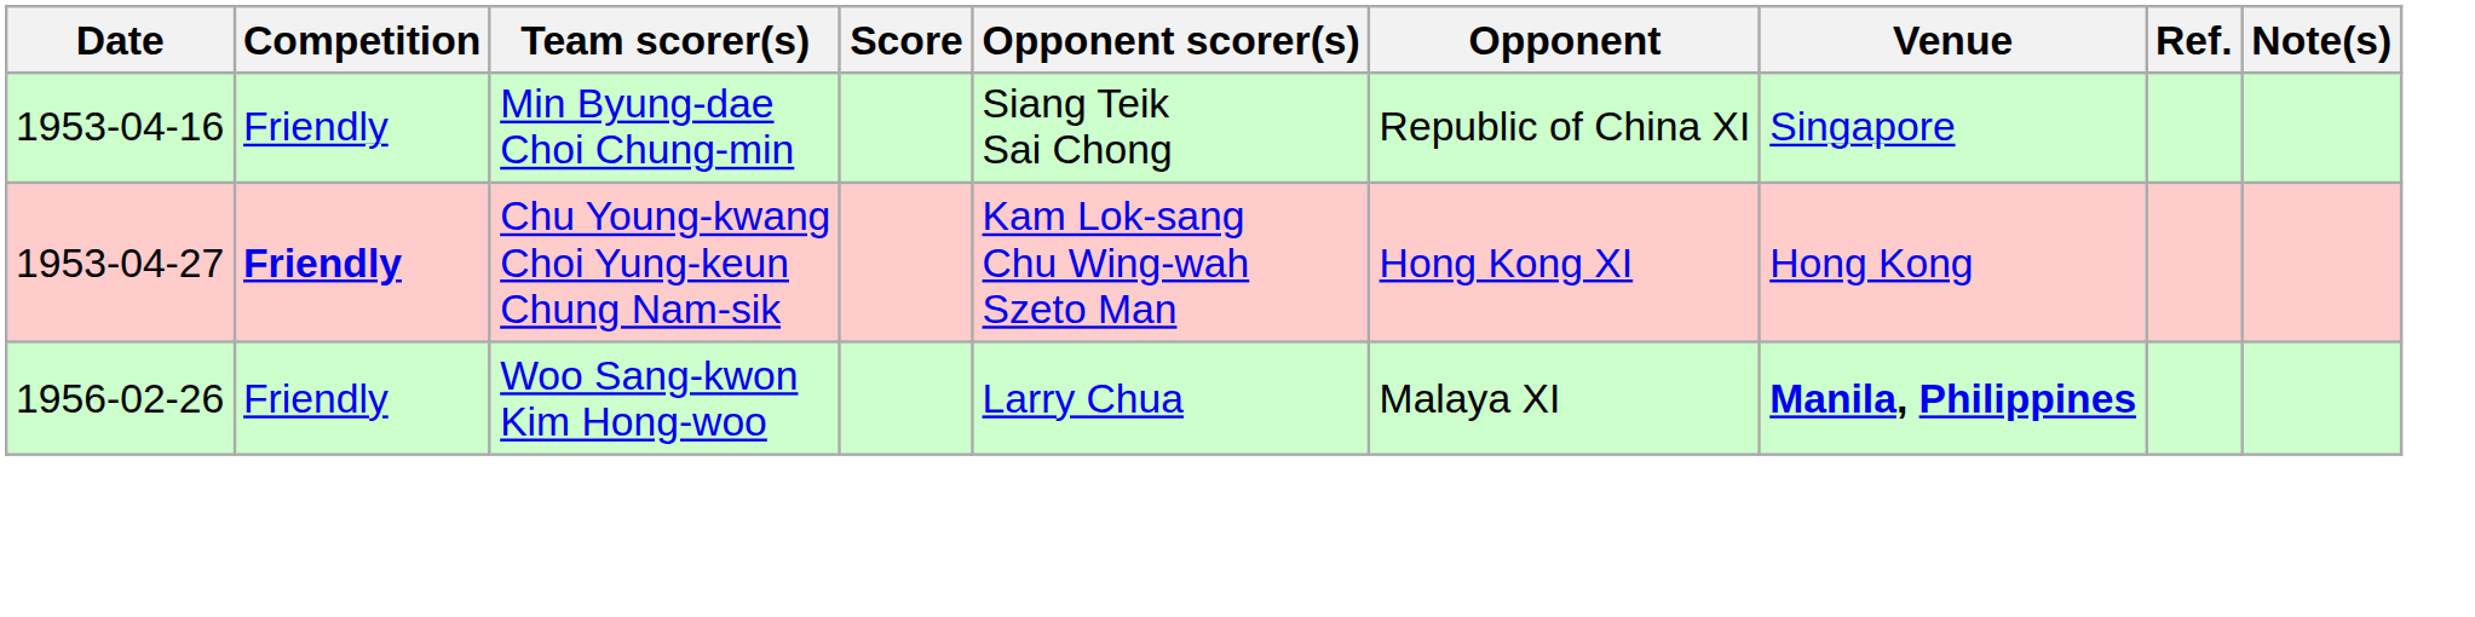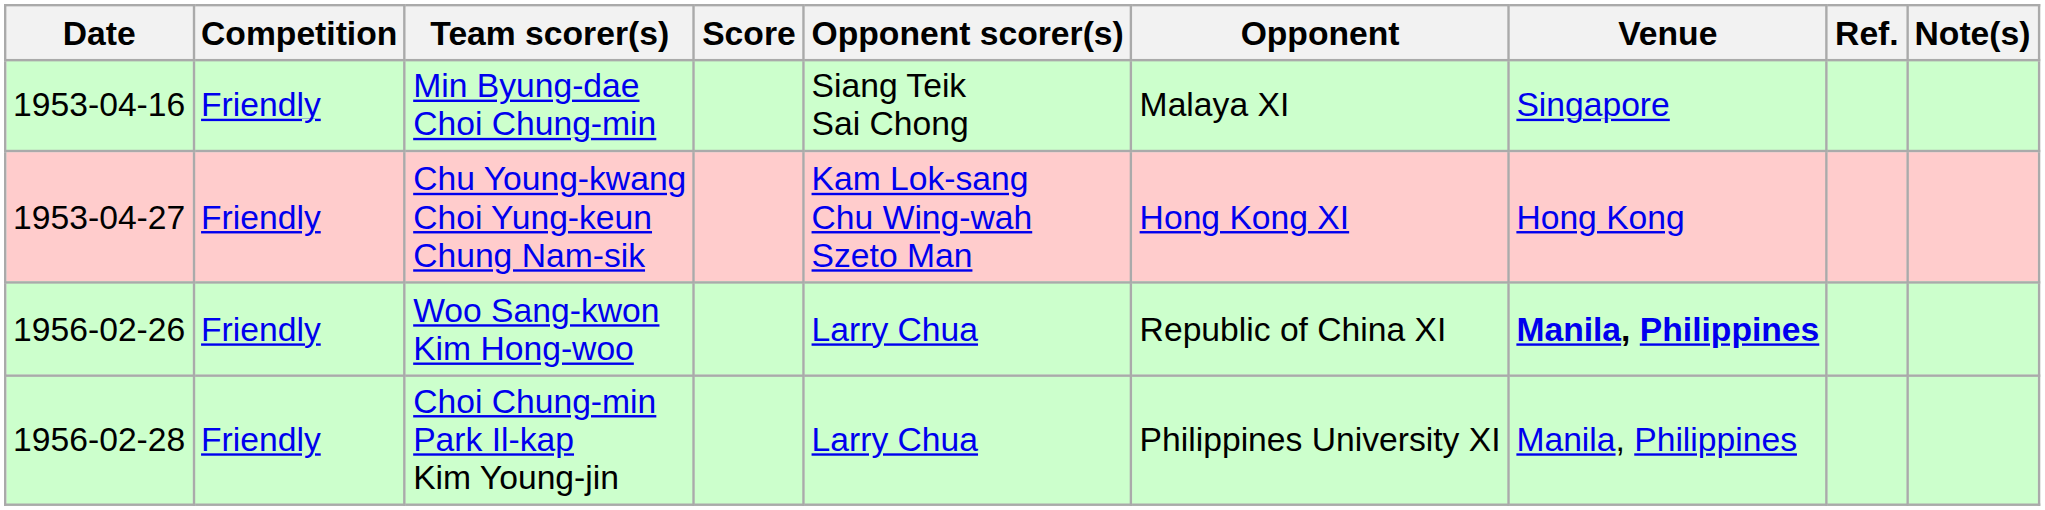Min Byung-dae Choi Chung-min | Opponent: Republic of China XI -> Malaya XI
Chu Young-kwang Choi Yung-keun Chung Nam-sik | Competition: bold -> normal
Woo Sang-kwon Kim Hong-woo | Opponent: Malaya XI -> Republic of China XI
+ row: 1956-02-28 | Friendly | Choi Chung-min Park Il-kap Kim Young-jin | Larry Chua | Philippines University XI | Manila, Philippines
